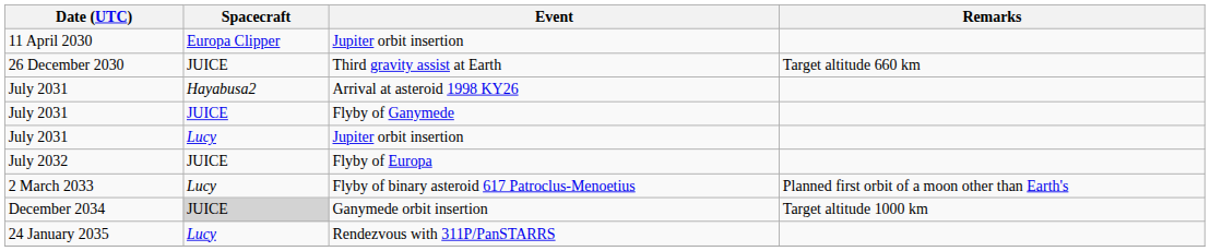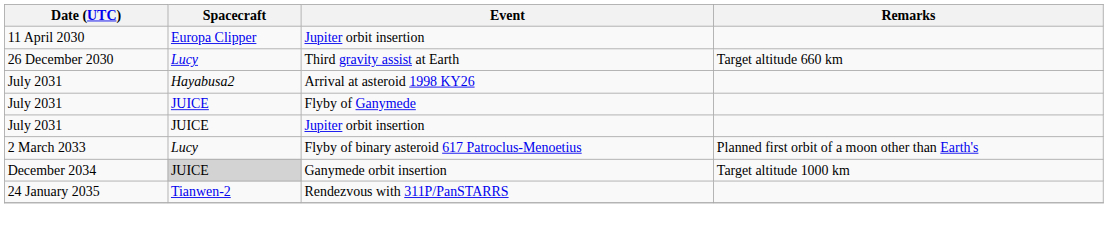Third gravity assist at Earth | Spacecraft: JUICE -> Lucy
July 2031 / Jupiter orbit insertion | Spacecraft: Lucy -> JUICE
- row: July 2032 | JUICE | Flyby of Europa
Rendezvous with 311P/PanSTARRS | Spacecraft: Lucy -> Tianwen-2
